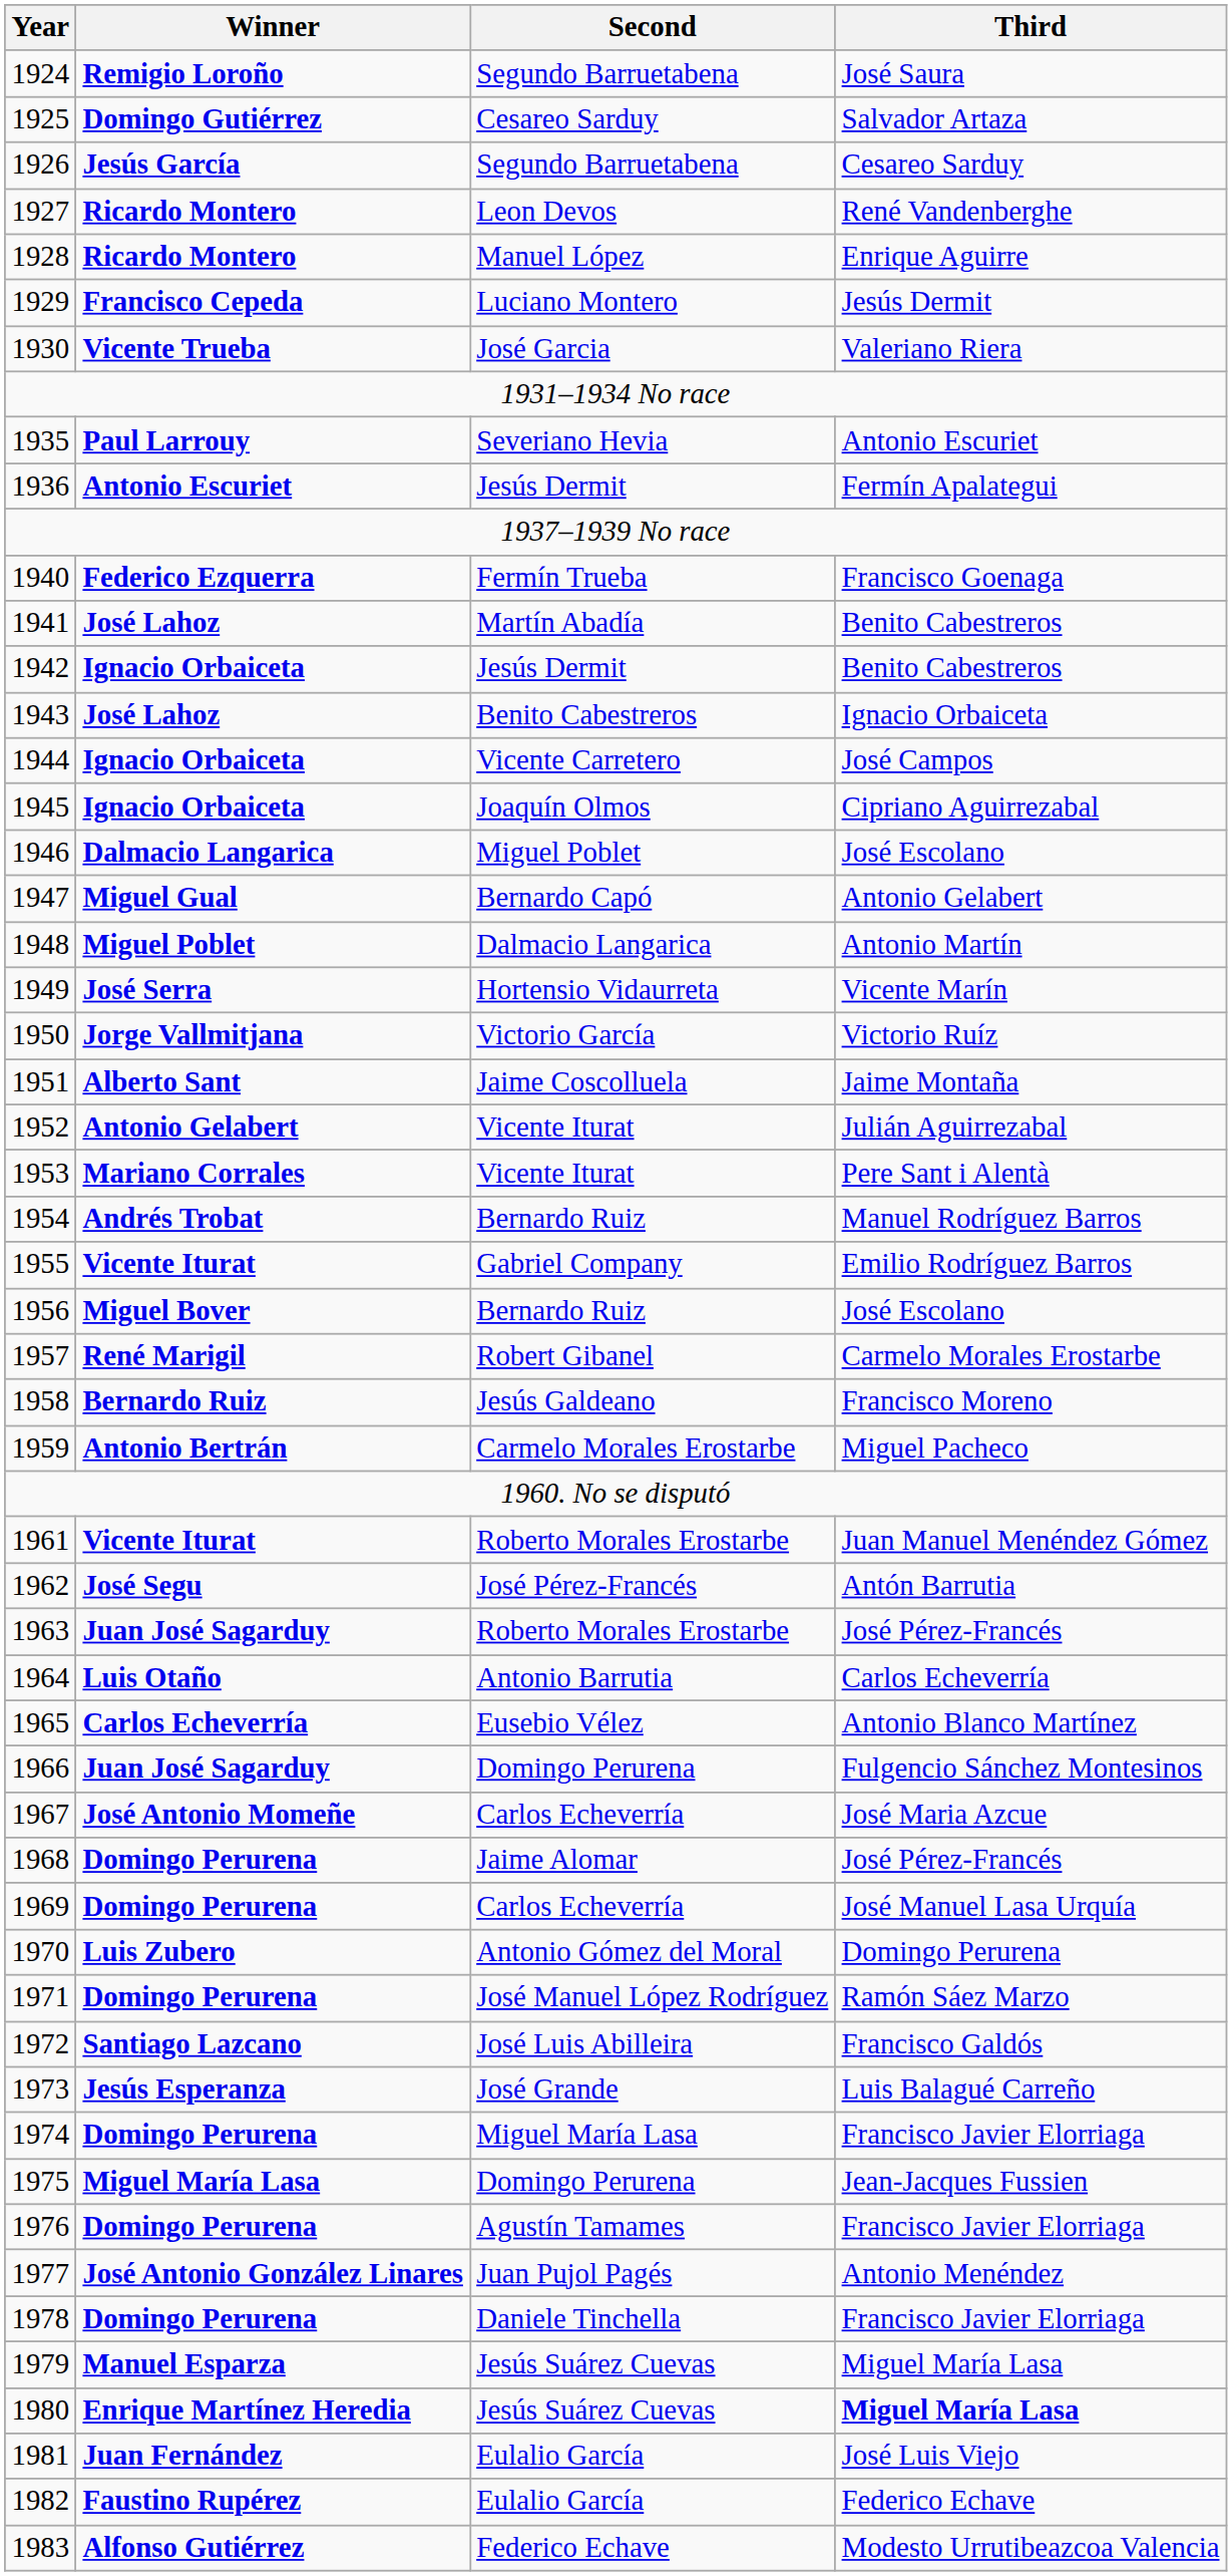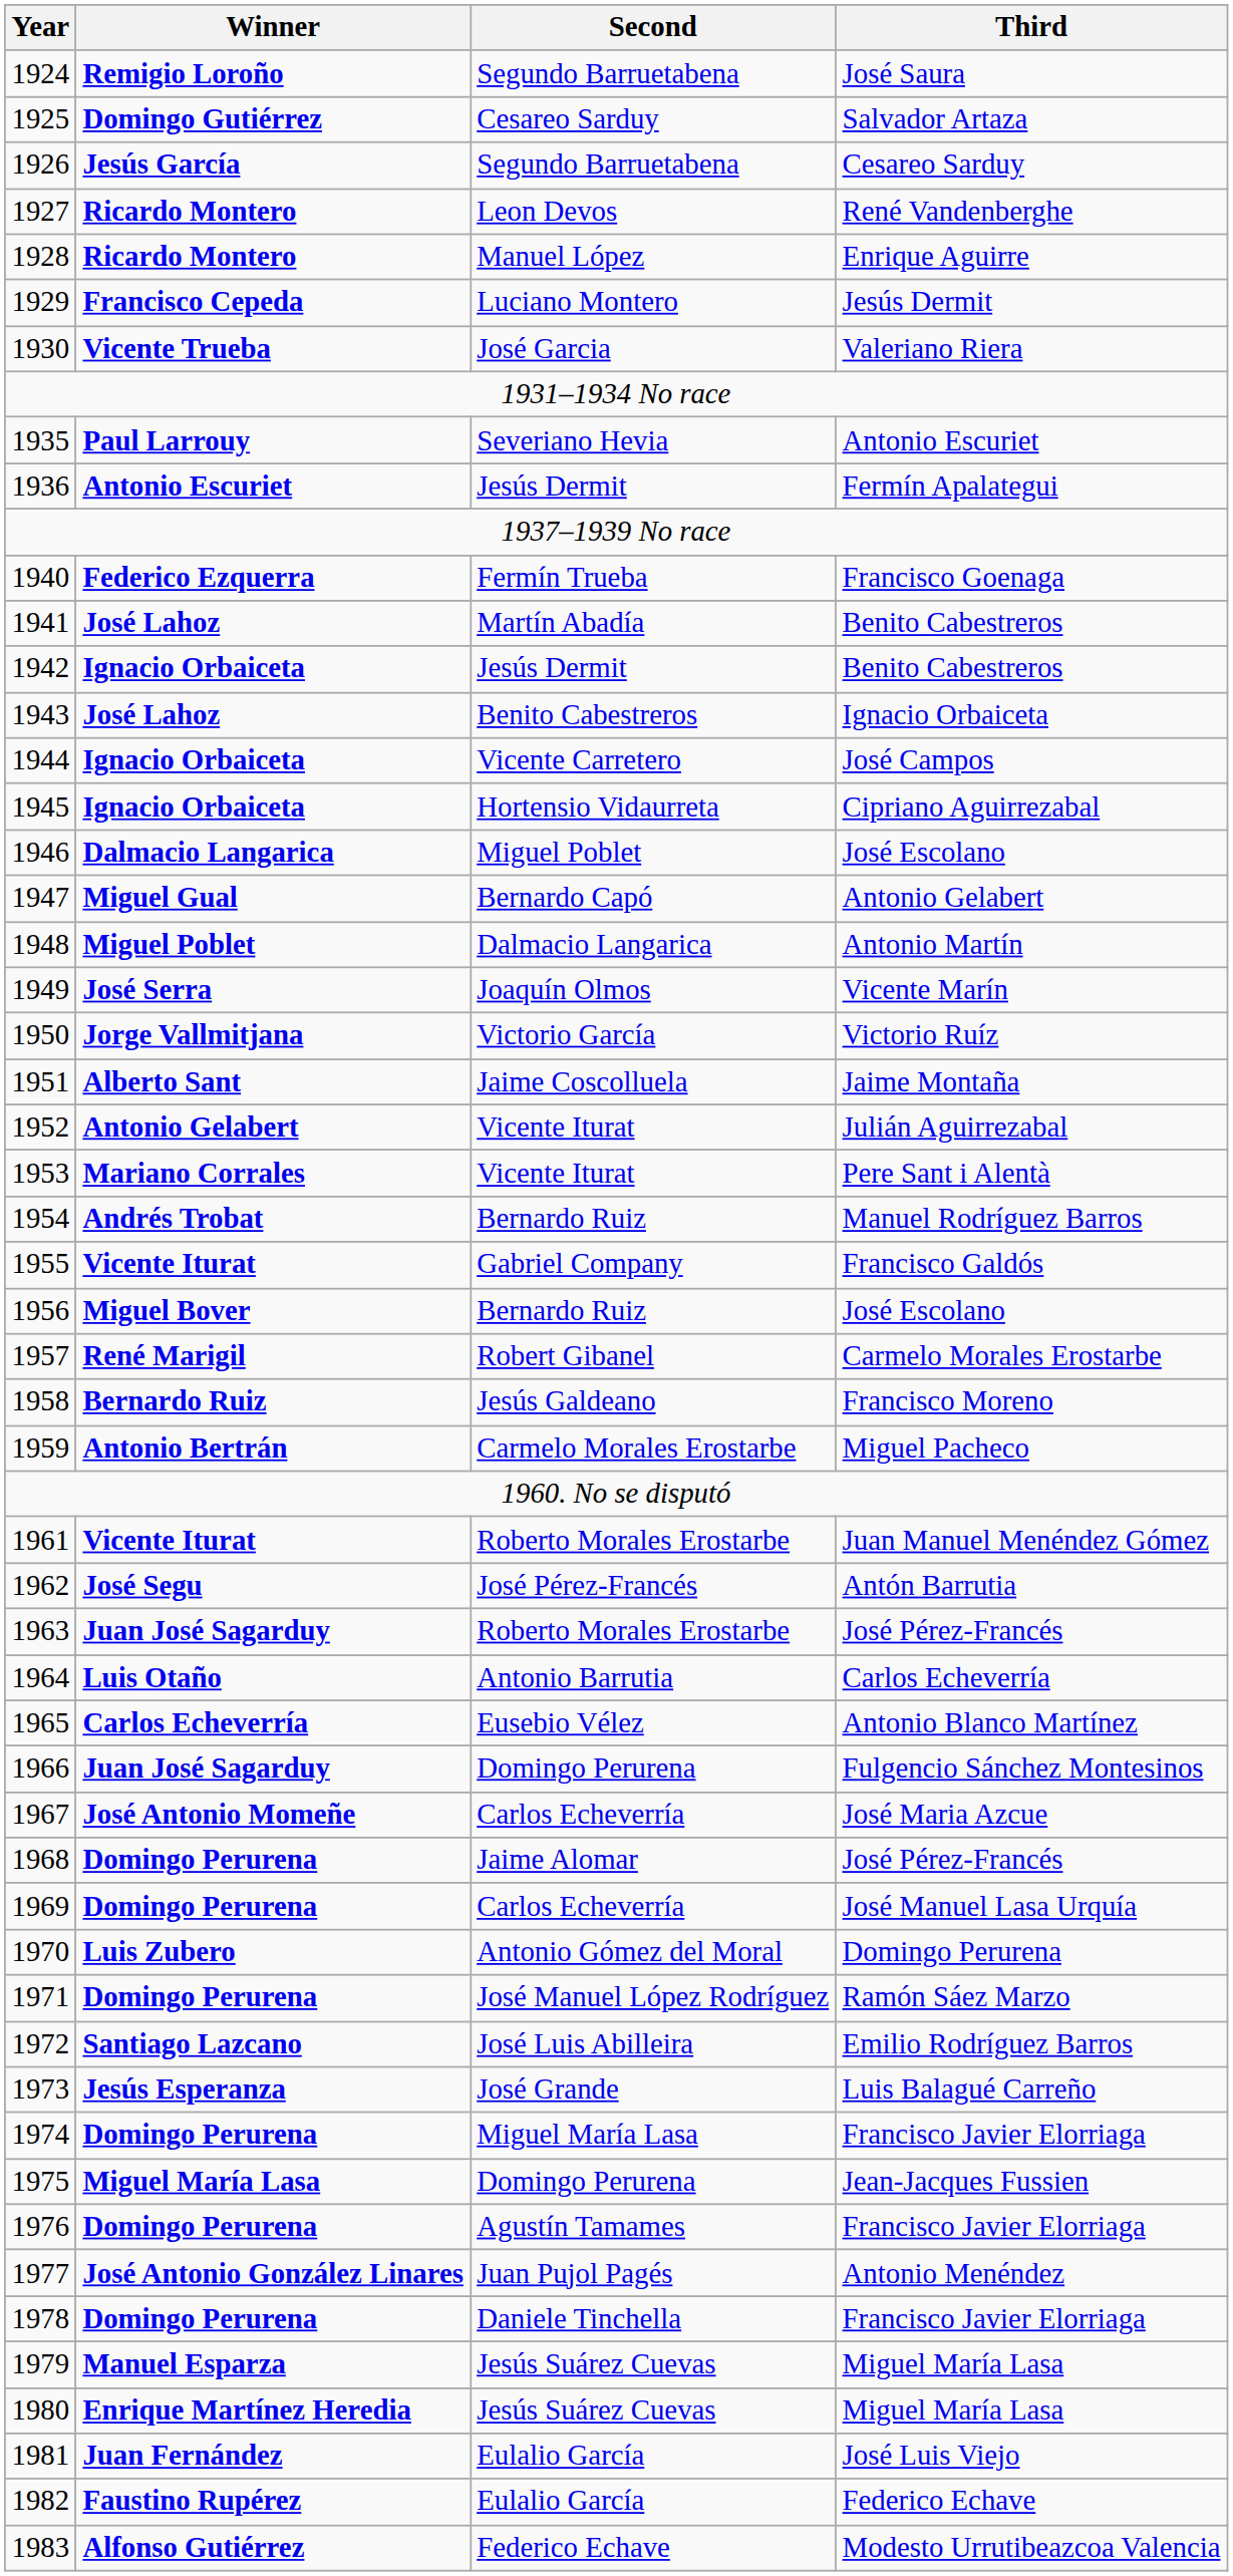1945 | Second: Joaquín Olmos -> Hortensio Vidaurreta
1949 | Second: Hortensio Vidaurreta -> Joaquín Olmos
1955 | Third: Emilio Rodríguez Barros -> Francisco Galdós
1972 | Third: Francisco Galdós -> Emilio Rodríguez Barros
1980 | Third: bold -> normal
